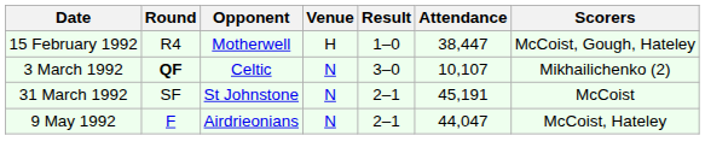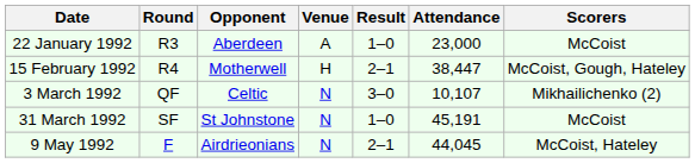+ row: 22 January 1992 | R3 | Aberdeen | A | 1–0 | 23,000 | McCoist
15 February 1992 | Result: 1–0 -> 2–1
3 March 1992 | Round: bold -> normal
31 March 1992 | Result: 2–1 -> 1–0
9 May 1992 | Attendance: 44,047 -> 44,045
